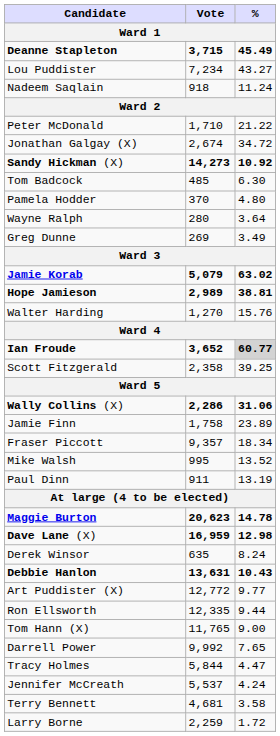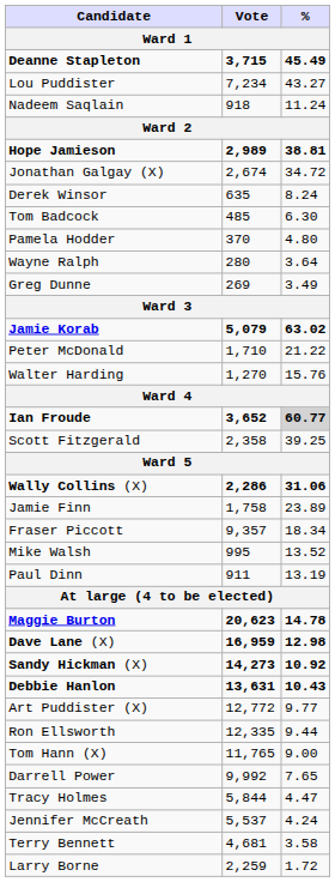rows swapped: Hope Jamieson <-> Peter McDonald
rows swapped: Derek Winsor <-> Sandy Hickman (X)
